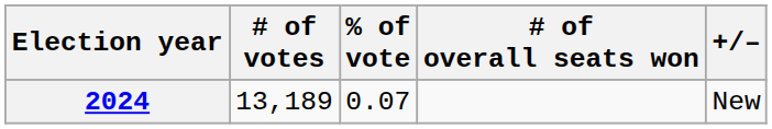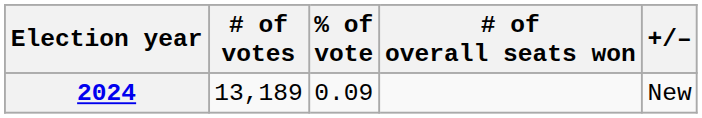2024 | % of vote: 0.07 -> 0.09
